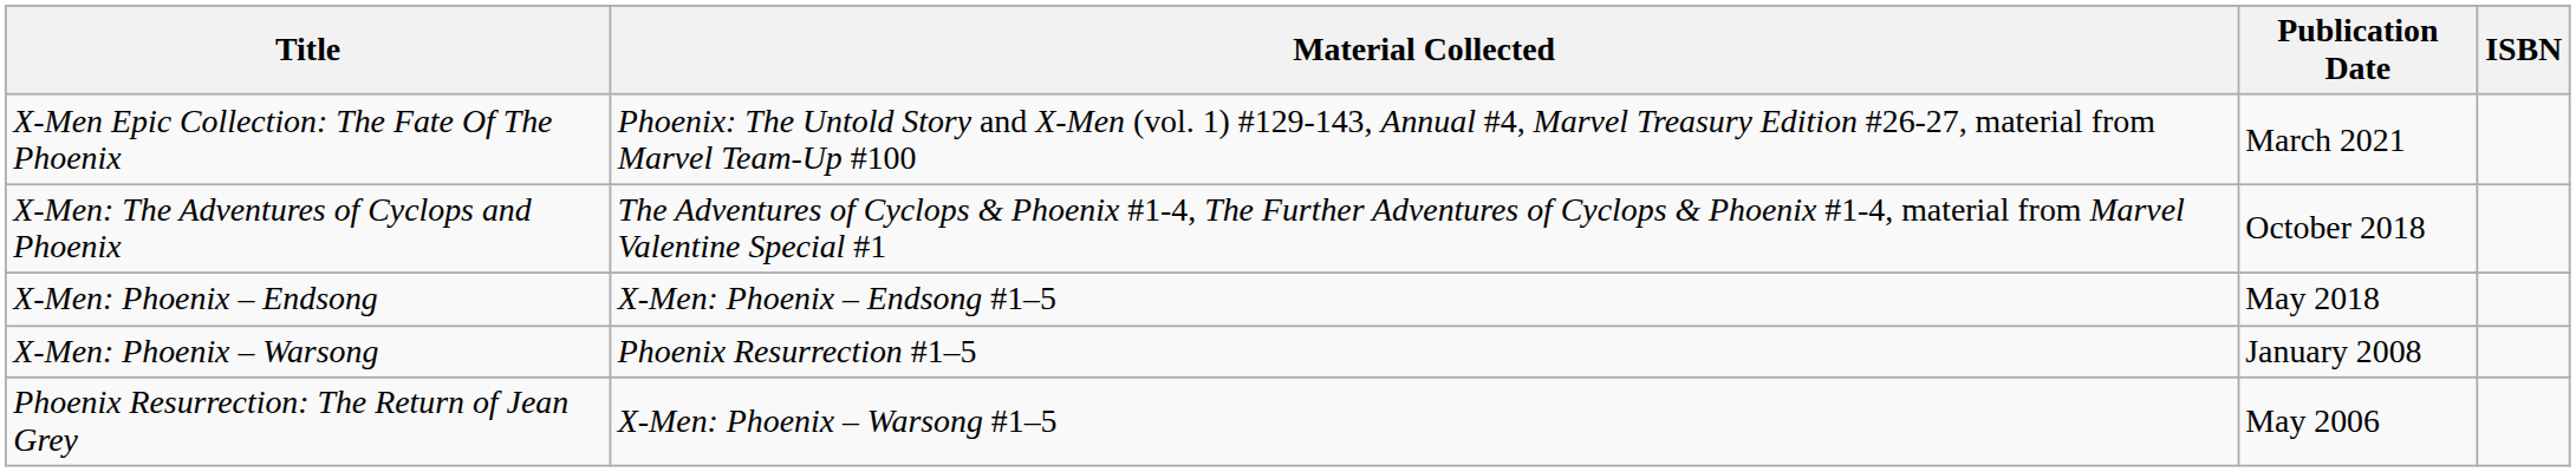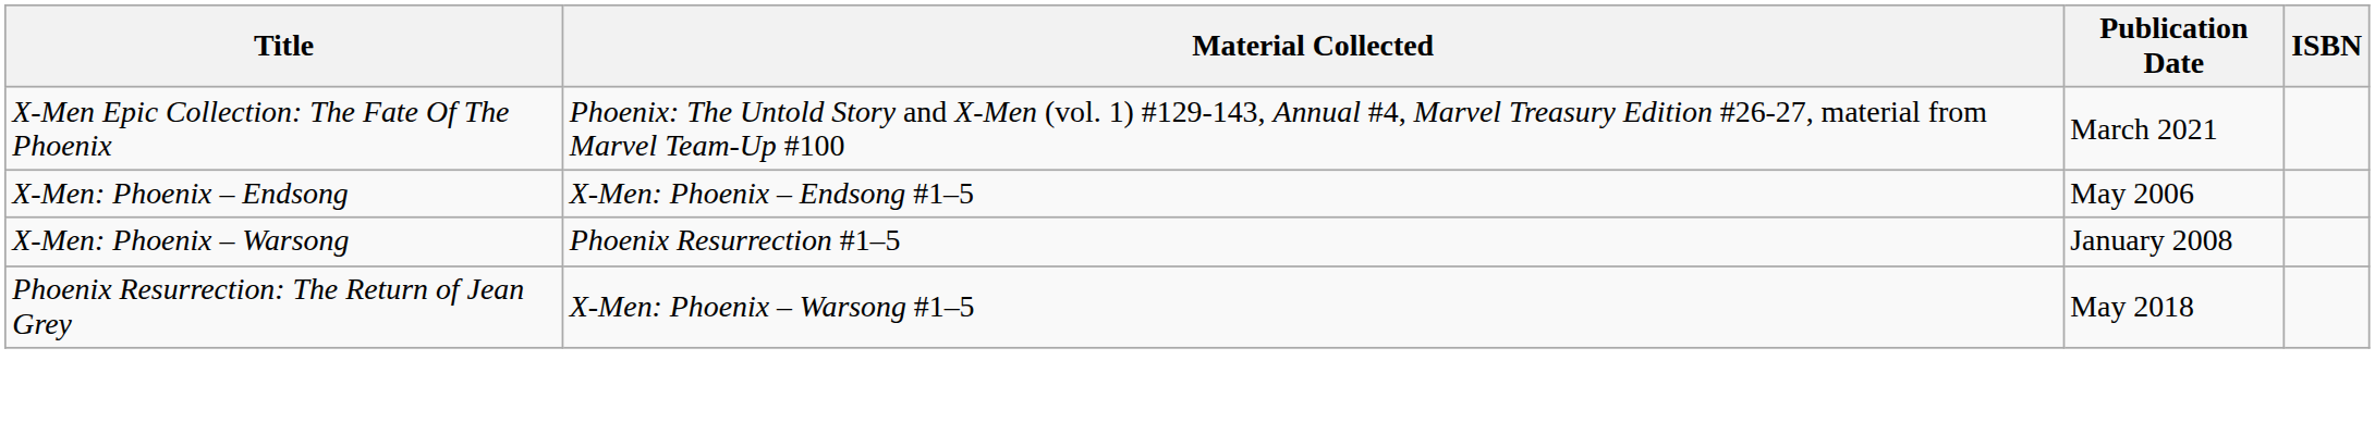- row: X-Men: The Adventures of Cyclops and Phoenix | The Adventures of Cyclops & Phoenix #1-4, The Further Adventures of Cyclops & Phoenix #1-4, material from Marvel Valentine Special #1 | October 2018
X-Men: Phoenix – Endsong | Publication Date: May 2018 -> May 2006
Phoenix Resurrection: The Return of Jean Grey | Publication Date: May 2006 -> May 2018
